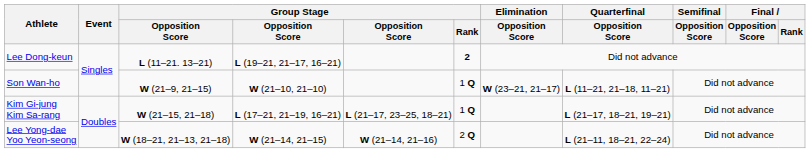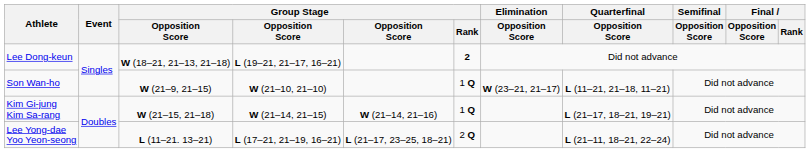Lee Dong-keun | column 3: L (11–21. 13–21) -> W (18–21, 21–13, 21–18)
Kim Gi-jung Kim Sa-rang | column 4: L (17–21, 21–19, 16–21) -> W (21–14, 21–15)
Kim Gi-jung Kim Sa-rang | column 5: L (21–17, 23–25, 18–21) -> W (21–14, 21–16)
Lee Yong-dae Yoo Yeon-seong | column 3: W (18–21, 21–13, 21–18) -> L (11–21. 13–21)
Lee Yong-dae Yoo Yeon-seong | column 4: W (21–14, 21–15) -> L (17–21, 21–19, 16–21)
Lee Yong-dae Yoo Yeon-seong | column 5: W (21–14, 21–16) -> L (21–17, 23–25, 18–21)
